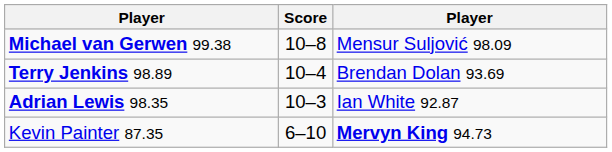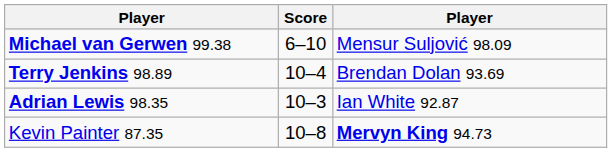Michael van Gerwen 99.38 | Score: 10–8 -> 6–10
Kevin Painter 87.35 | Score: 6–10 -> 10–8
